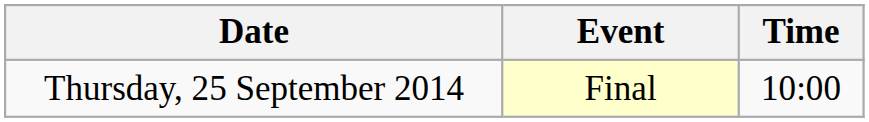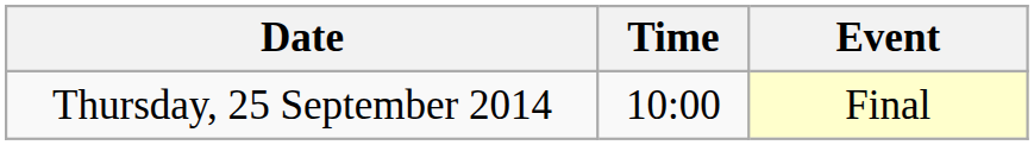columns swapped: Time <-> Event
